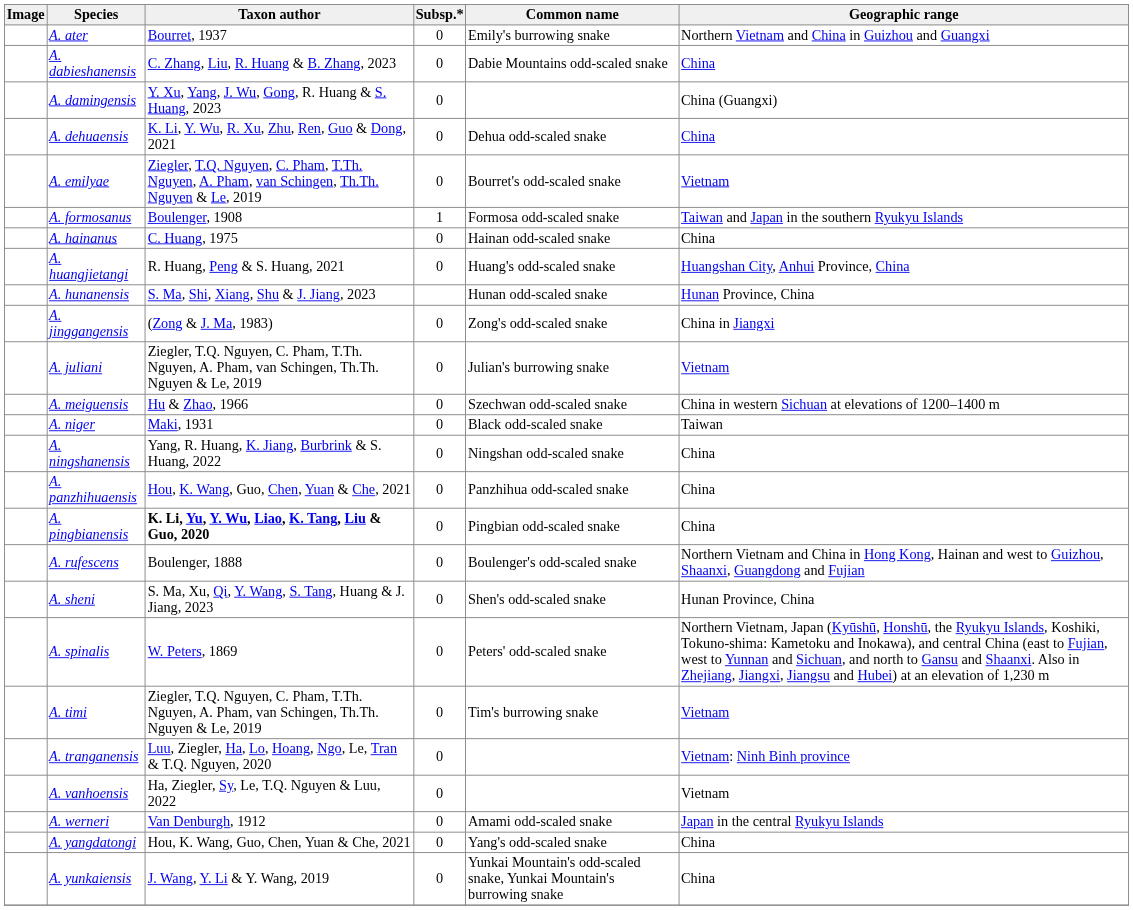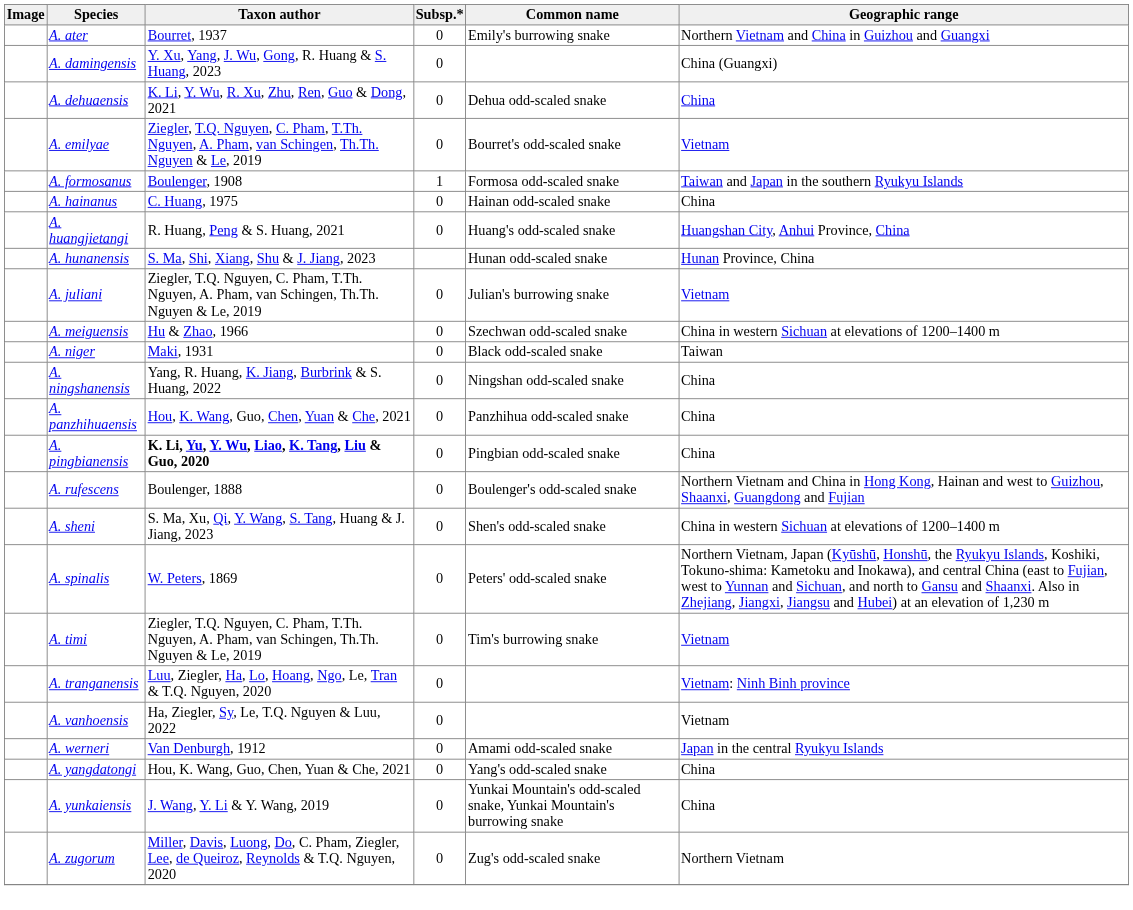- row: A. dabieshanensis | C. Zhang, Liu, R. Huang & B. Zhang, 2023 | 0 | Dabie Mountains odd-scaled snake | China
- row: A. jinggangensis | (Zong & J. Ma, 1983) | 0 | Zong's odd-scaled snake | China in Jiangxi
A. sheni | Geographic range: Hunan Province, China -> China in western Sichuan at elevations of 1200–1400 m
+ row: A. zugorum | Miller, Davis, Luong, Do, C. Pham, Ziegler, Lee, de Queiroz, Reynolds & T.Q. Nguyen, 2020 | 0 | Zug's odd-scaled snake | Northern Vietnam
